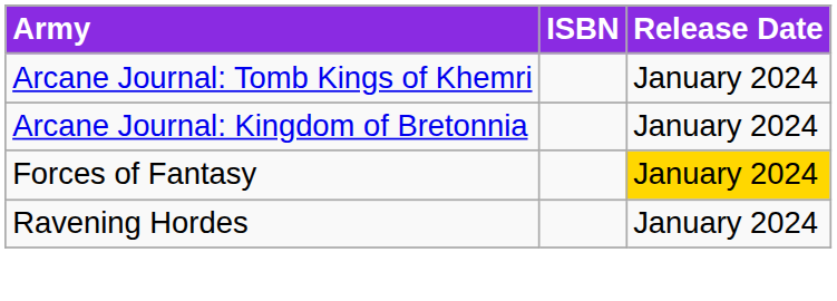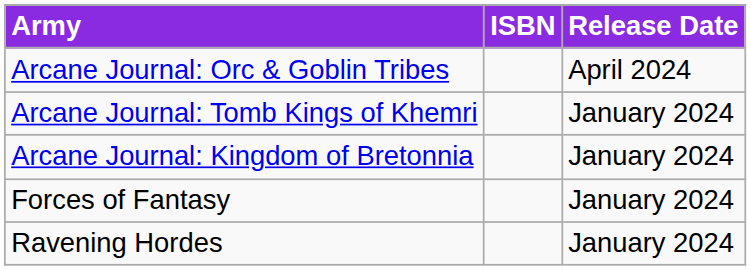+ row: Arcane Journal: Orc & Goblin Tribes | April 2024
Forces of Fantasy | Release Date: gold background -> no background
